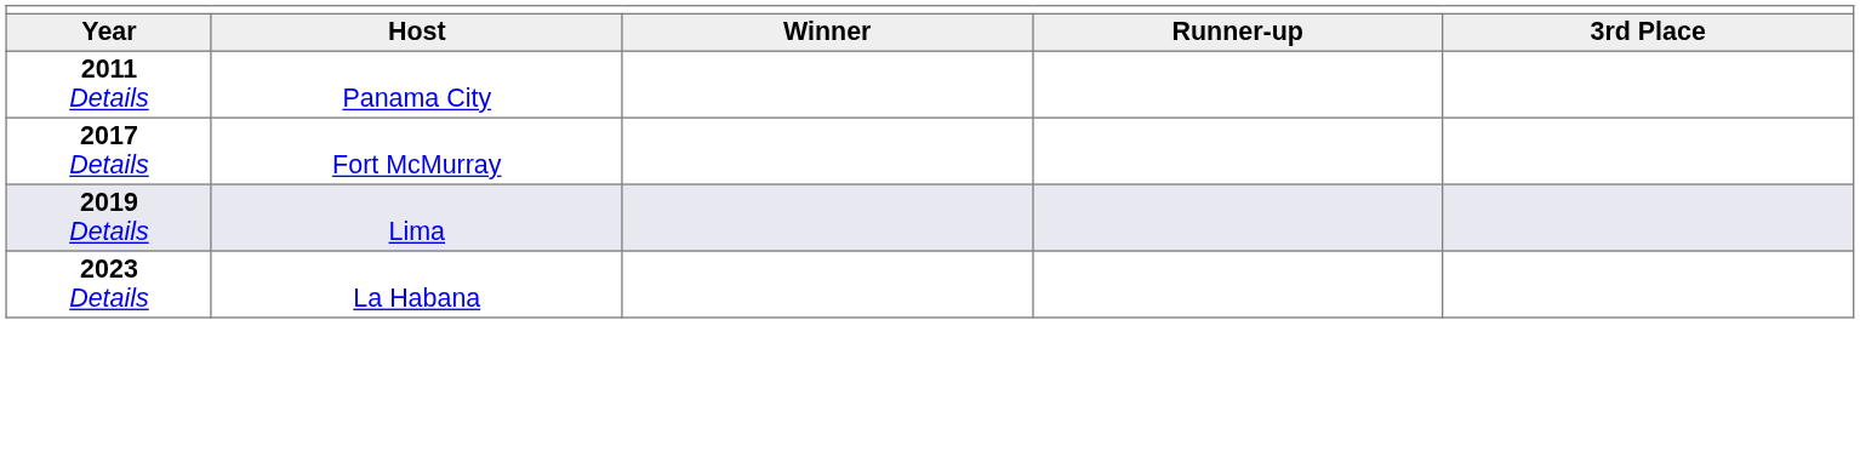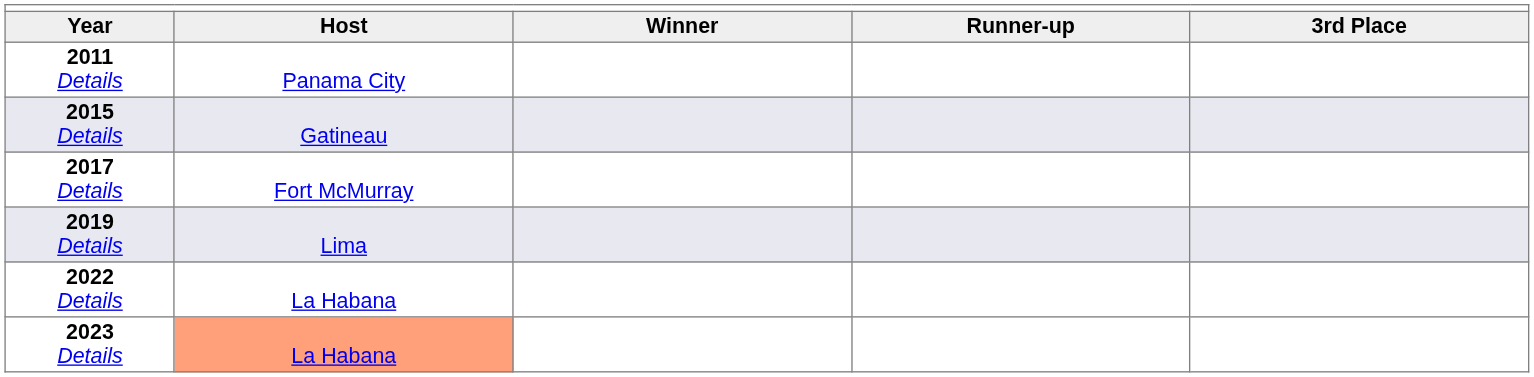+ row: 2015 Details | Gatineau
+ row: 2022 Details | La Habana
2023 Details | Host: no background -> lightsalmon background
